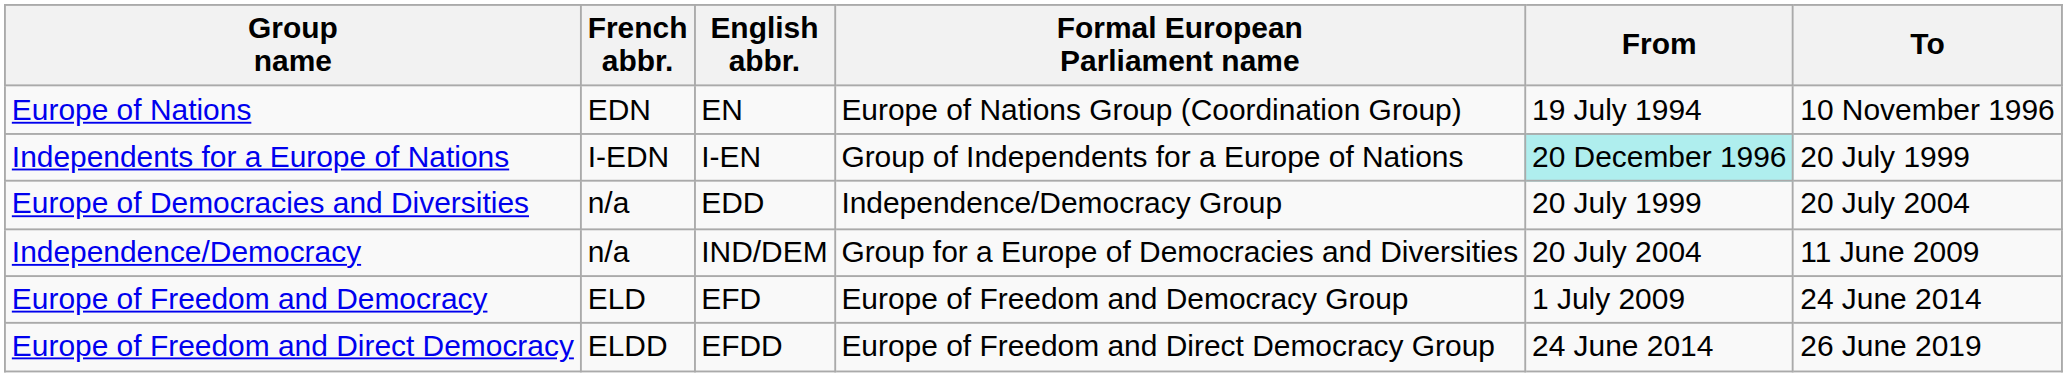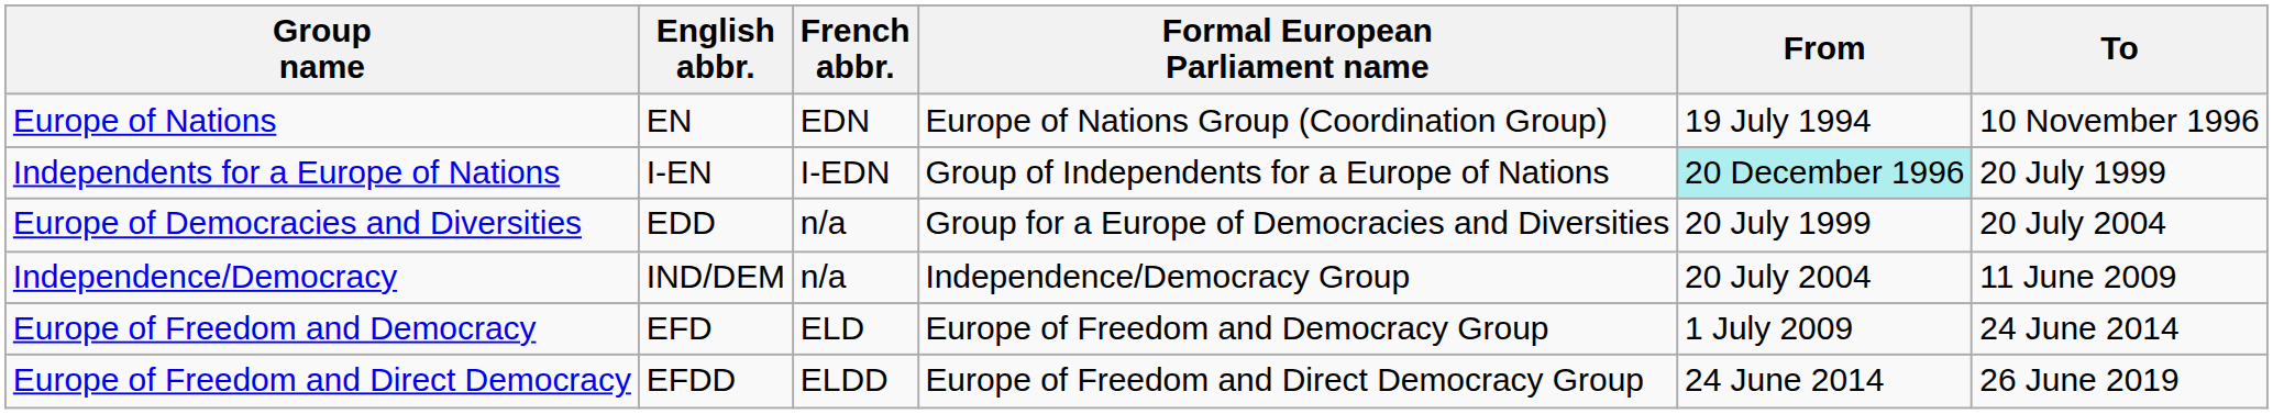columns swapped: English abbr. <-> French abbr.
Europe of Democracies and Diversities | Formal European Parliament name: Independence/Democracy Group -> Group for a Europe of Democracies and Diversities
Independence/Democracy | Formal European Parliament name: Group for a Europe of Democracies and Diversities -> Independence/Democracy Group
